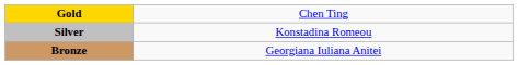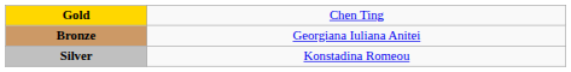rows swapped: Silver <-> Bronze
